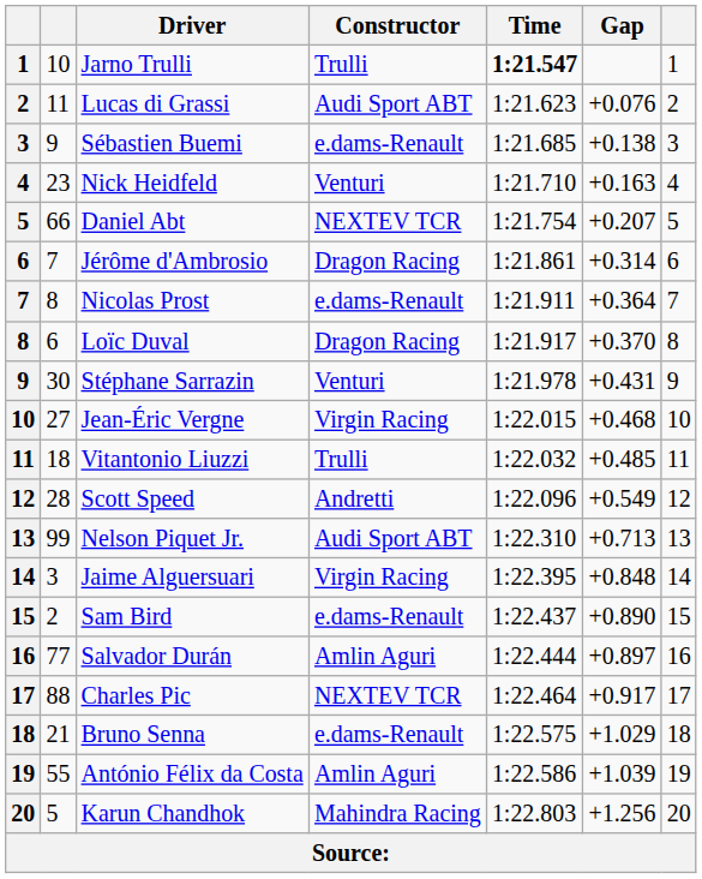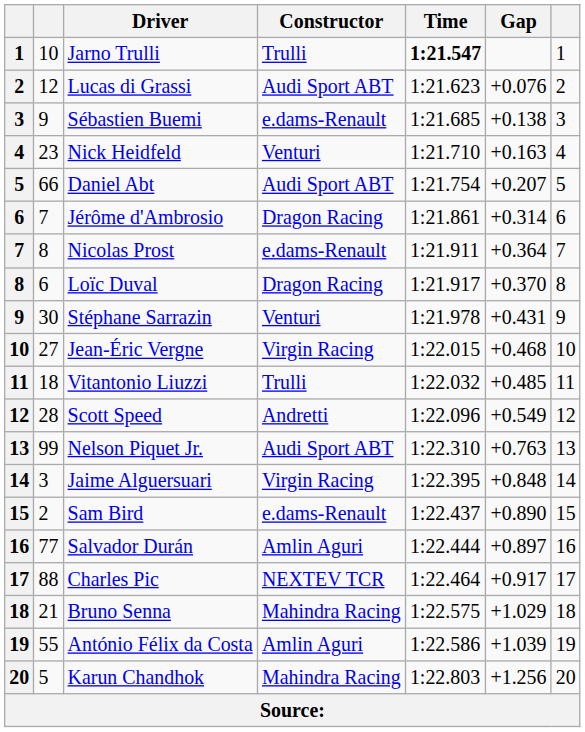Lucas di Grassi | column 2: 11 -> 12
Daniel Abt | Constructor: NEXTEV TCR -> Audi Sport ABT
Nelson Piquet Jr. | Gap: +0.713 -> +0.763
Bruno Senna | Constructor: e.dams-Renault -> Mahindra Racing
